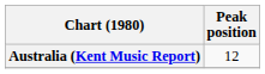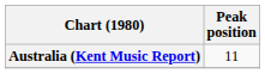Australia (Kent Music Report) | Peak position: 12 -> 11
